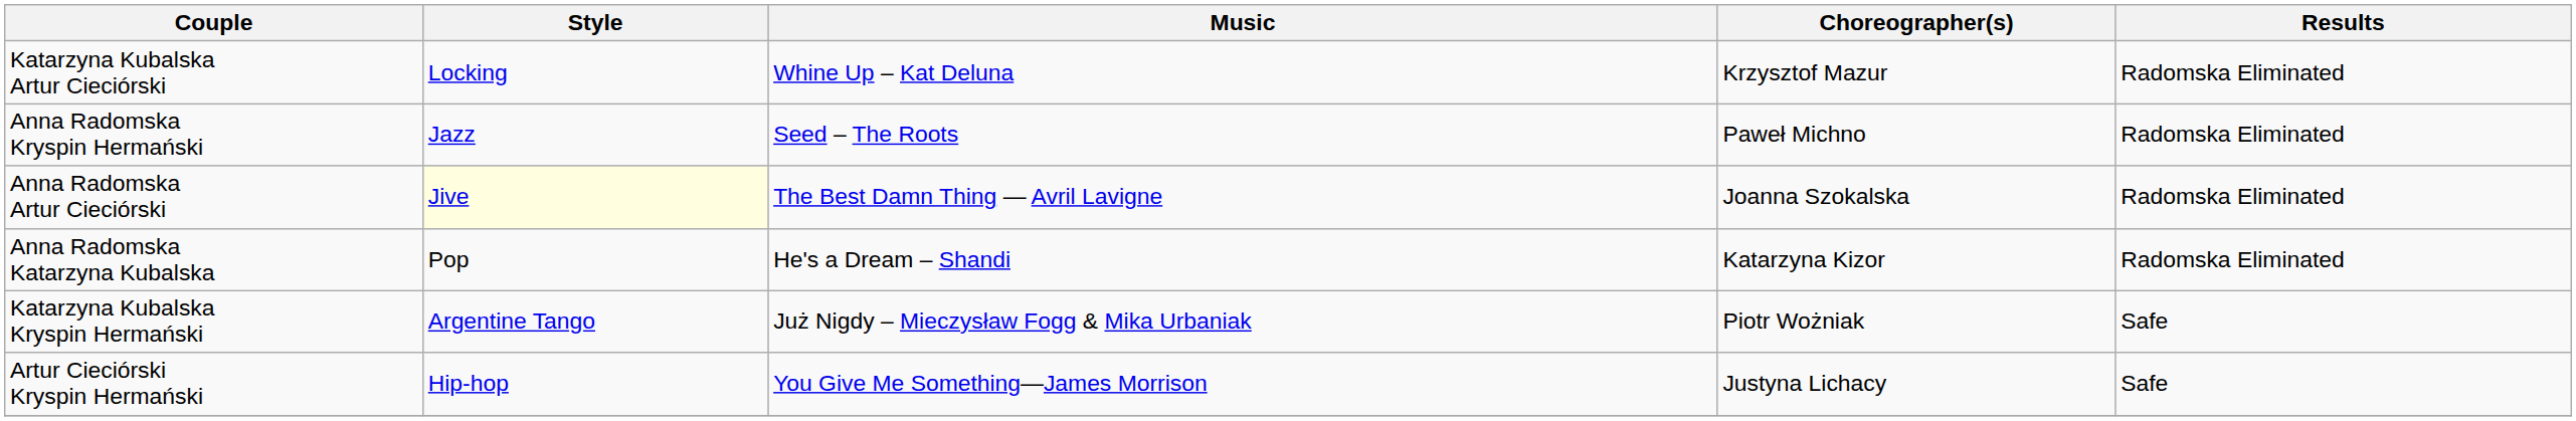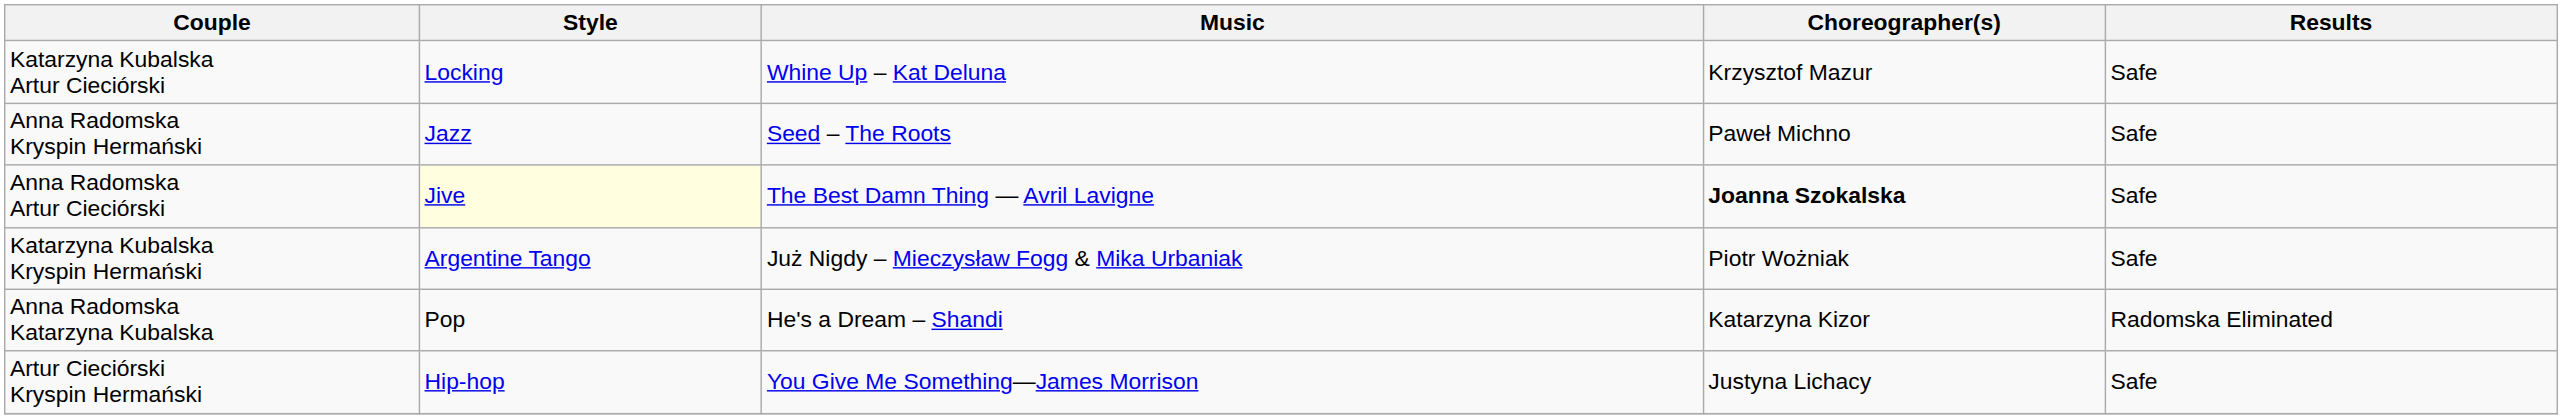Katarzyna Kubalska Artur Cieciórski | Results: Radomska Eliminated -> Safe
Anna Radomska Kryspin Hermański | Results: Radomska Eliminated -> Safe
Anna Radomska Artur Cieciórski | Choreographer(s): normal -> bold
Anna Radomska Artur Cieciórski | Results: Radomska Eliminated -> Safe
rows swapped: Katarzyna Kubalska Kryspin Hermański <-> Anna Radomska Katarzyna Kubalska
